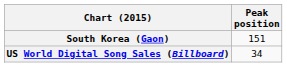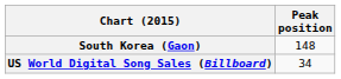South Korea (Gaon) | Peak position: 151 -> 148
